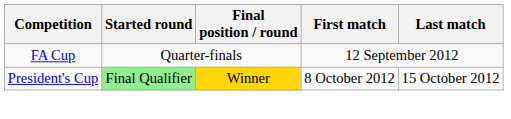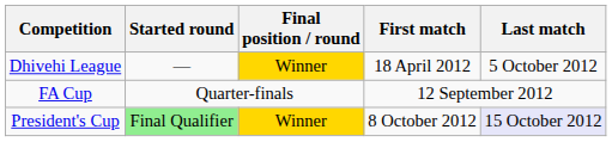+ row: Dhivehi League | — | Winner | 18 April 2012 | 5 October 2012
President's Cup | Last match: no background -> lavender background
